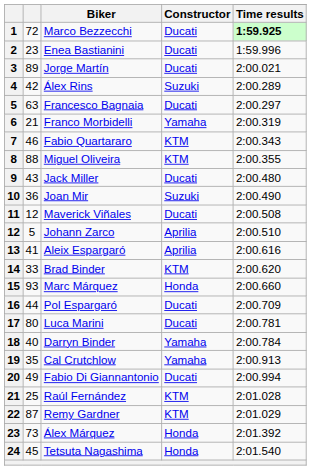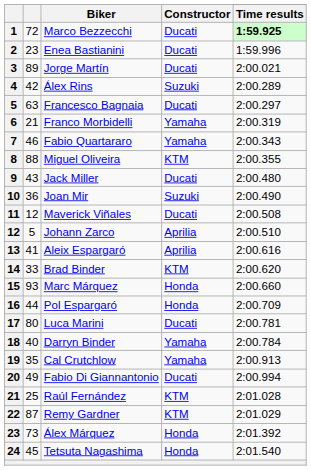Fabio Quartararo | Constructor: KTM -> Yamaha
Pol Espargaró | Constructor: Ducati -> Honda
